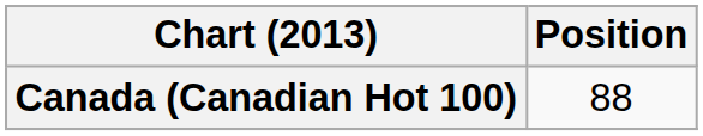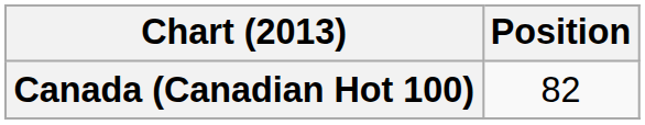Canada (Canadian Hot 100) | Position: 88 -> 82
